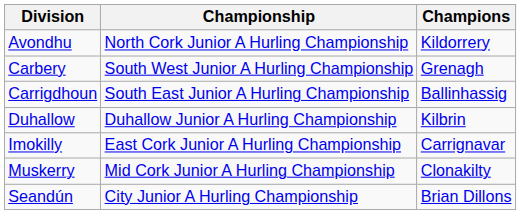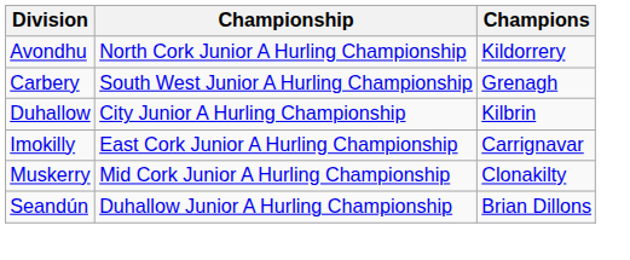- row: Carrigdhoun | South East Junior A Hurling Championship | Ballinhassig
Duhallow | Championship: Duhallow Junior A Hurling Championship -> City Junior A Hurling Championship
Seandún | Championship: City Junior A Hurling Championship -> Duhallow Junior A Hurling Championship
